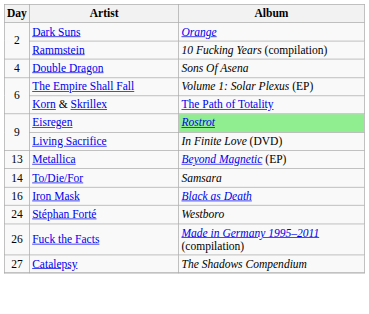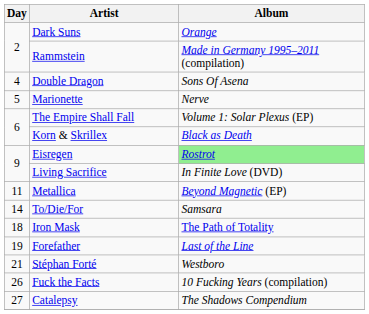Rammstein | Album: 10 Fucking Years (compilation) -> Made in Germany 1995–2011 (compilation)
+ row: 5 | Marionette | Nerve
Korn & Skrillex | Album: The Path of Totality -> Black as Death
Metallica | Day: 13 -> 11
Iron Mask | Day: 16 -> 18
Iron Mask | Album: Black as Death -> The Path of Totality
+ row: 19 | Forefather | Last of the Line
Stéphan Forté | Day: 24 -> 21
Fuck the Facts | Album: Made in Germany 1995–2011 (compilation) -> 10 Fucking Years (compilation)
